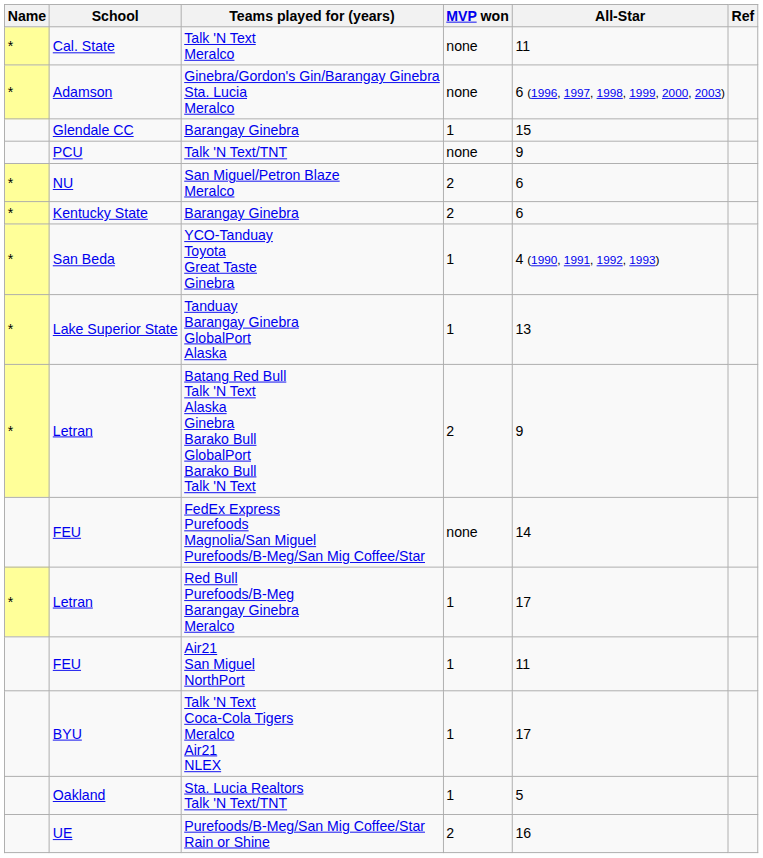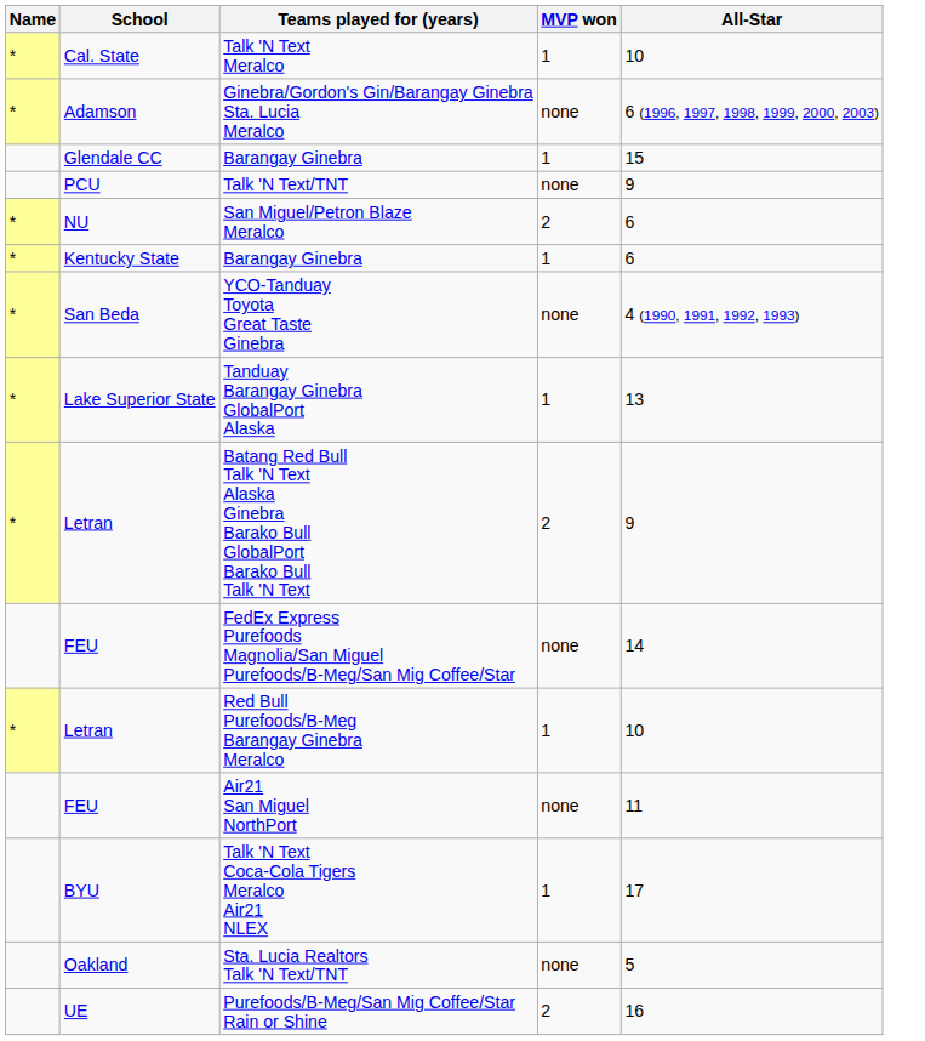- column: Ref
Talk 'N Text Meralco | MVP won: none -> 1
Talk 'N Text Meralco | All-Star: 11 -> 10
Kentucky State / Barangay Ginebra | MVP won: 2 -> 1
YCO-Tanduay Toyota Great Taste Ginebra | MVP won: 1 -> none
Red Bull Purefoods/B-Meg Barangay Ginebra Meralco | All-Star: 17 -> 10
Air21 San Miguel NorthPort | MVP won: 1 -> none
Sta. Lucia Realtors Talk 'N Text/TNT | MVP won: 1 -> none
